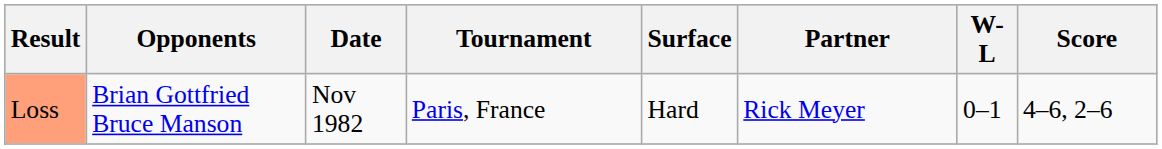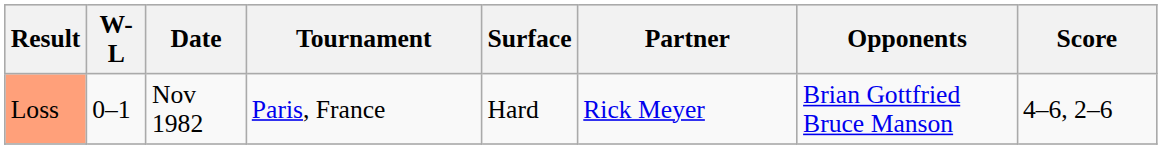columns swapped: W-L <-> Opponents
